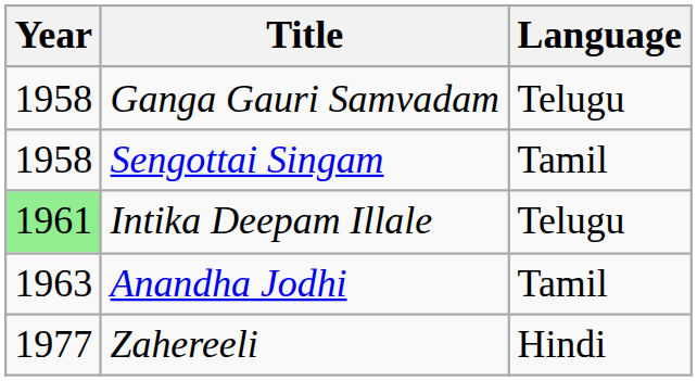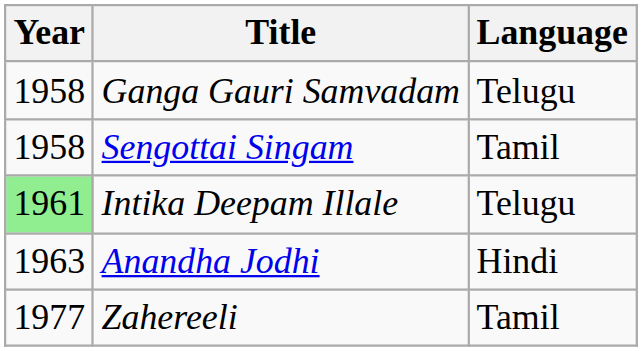Anandha Jodhi | Language: Tamil -> Hindi
Zahereeli | Language: Hindi -> Tamil
